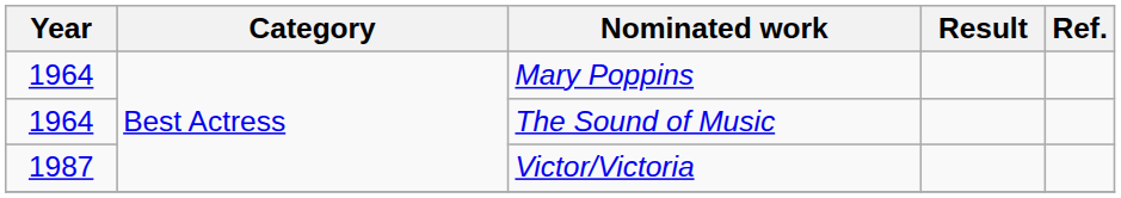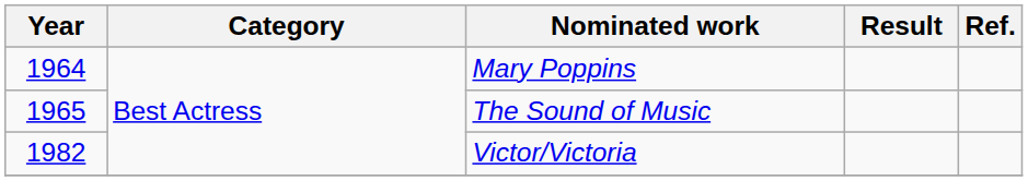The Sound of Music | Year: 1964 -> 1965
Victor/Victoria | Year: 1987 -> 1982
